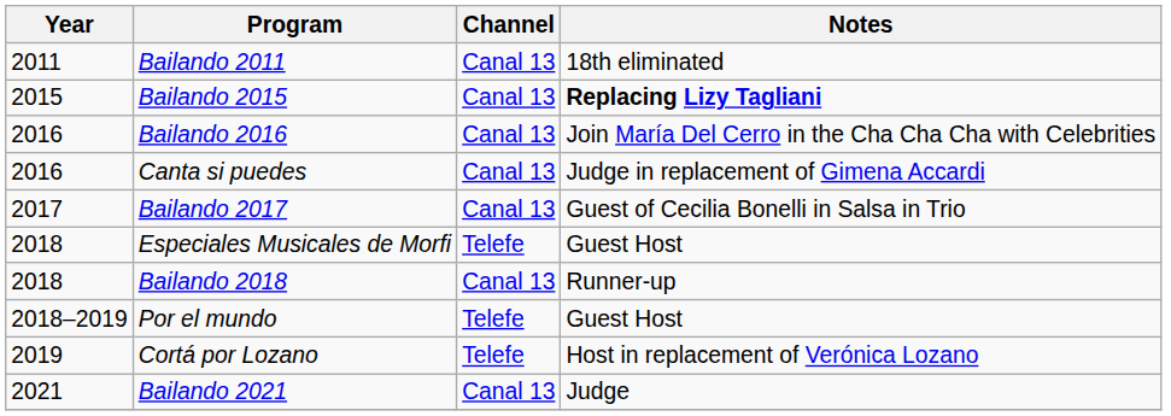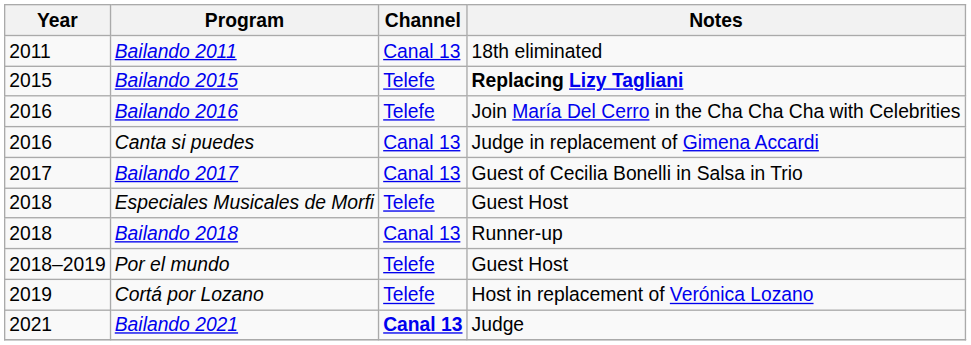Bailando 2015 | Channel: Canal 13 -> Telefe
Bailando 2016 | Channel: Canal 13 -> Telefe
Bailando 2021 | Channel: normal -> bold
